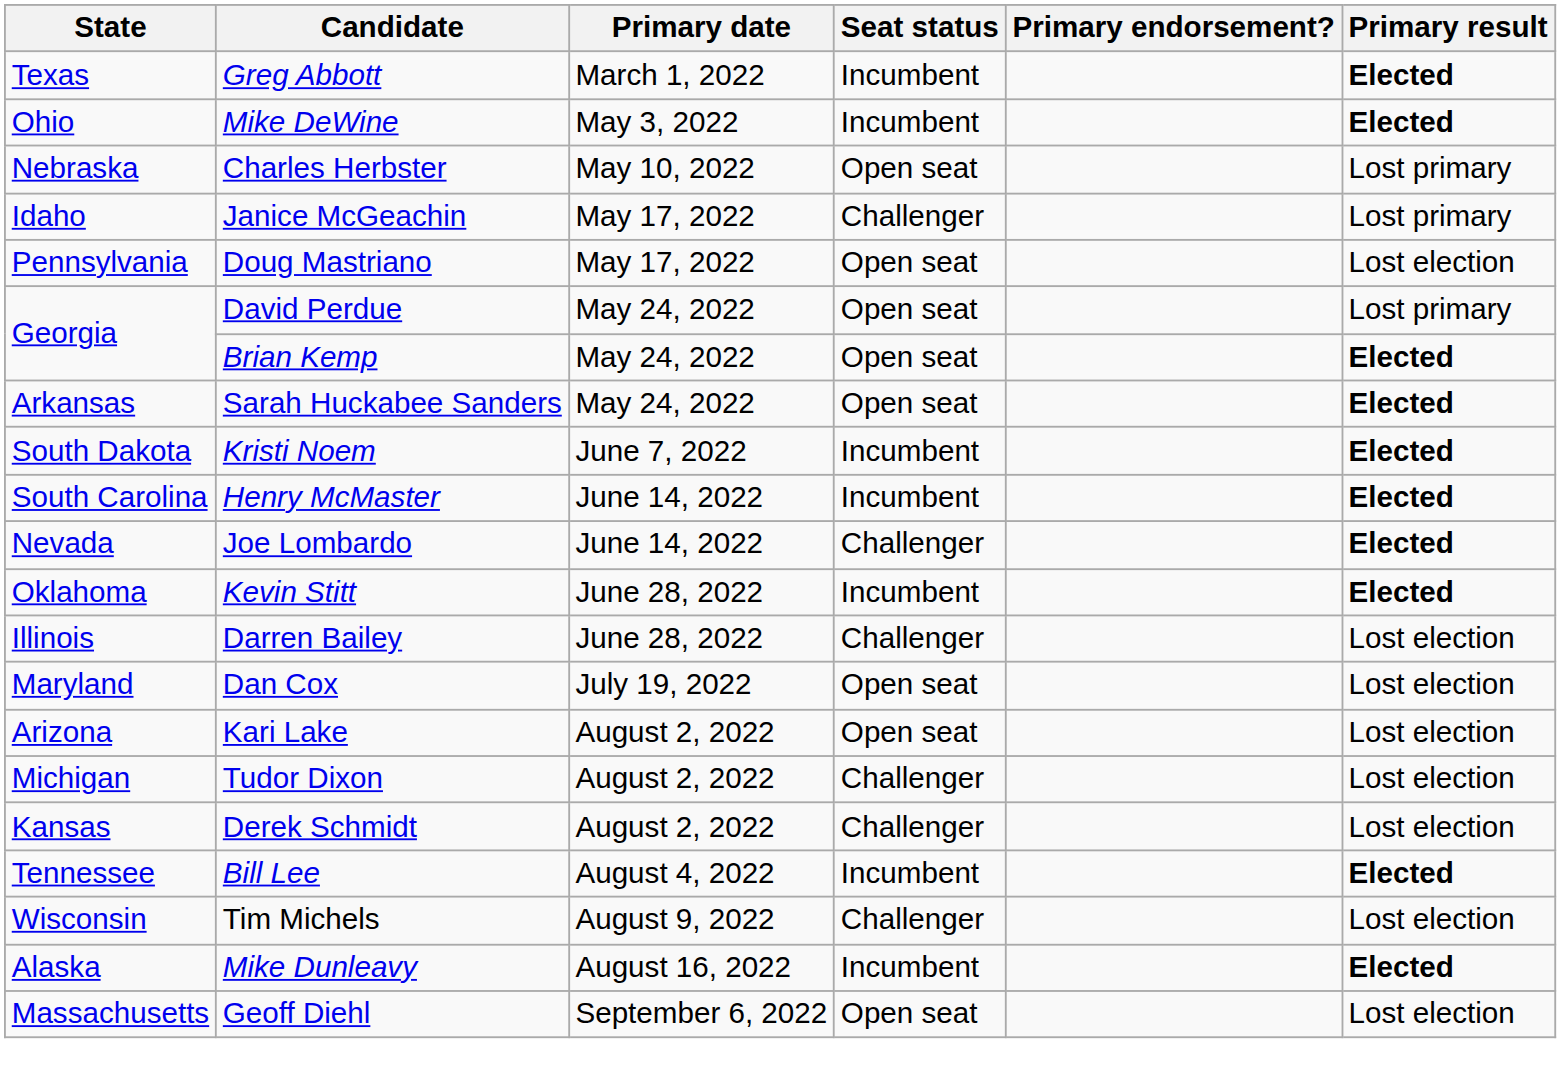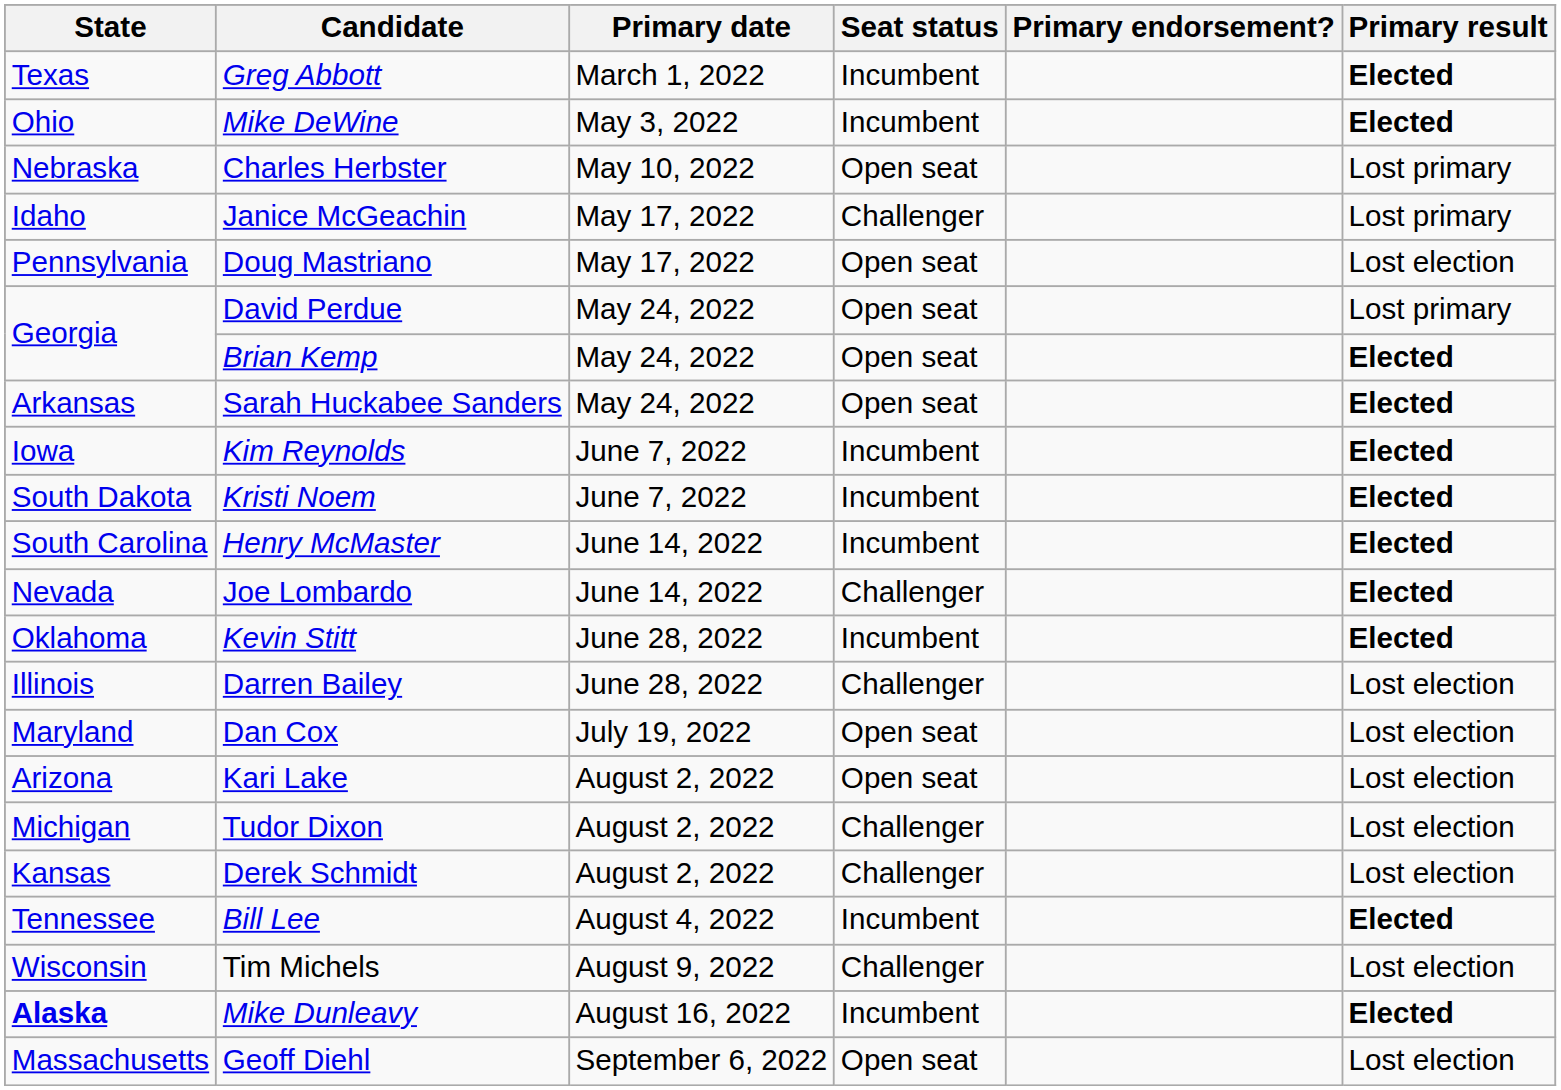+ row: Iowa | Kim Reynolds | June 7, 2022 | Incumbent | Elected
Mike Dunleavy | State: normal -> bold
